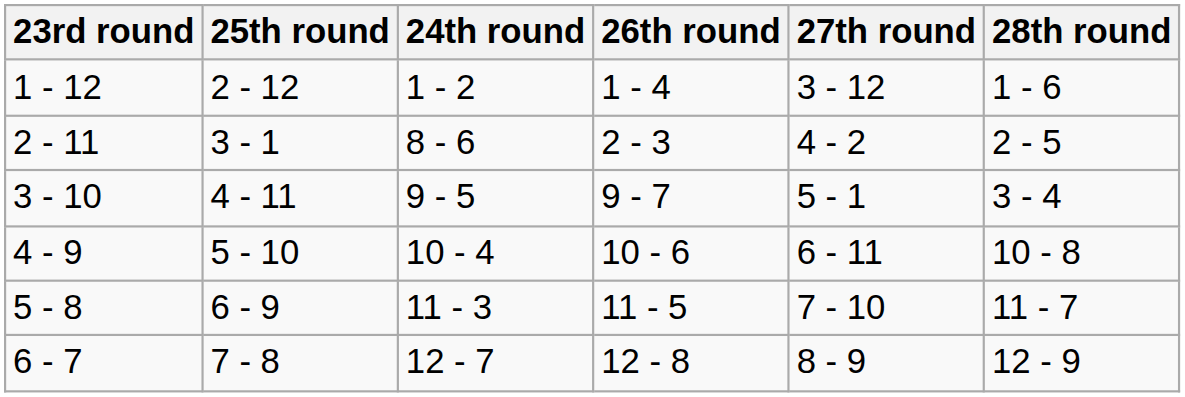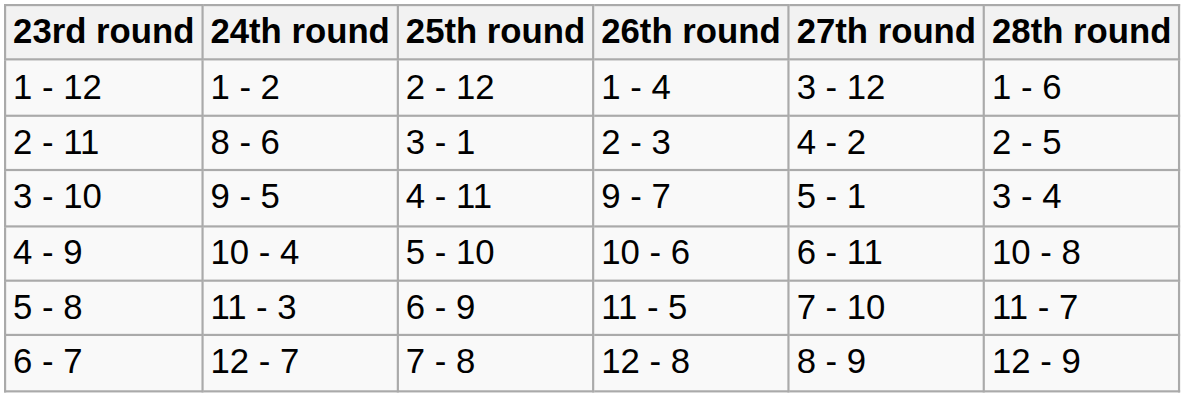columns swapped: 24th round <-> 25th round
